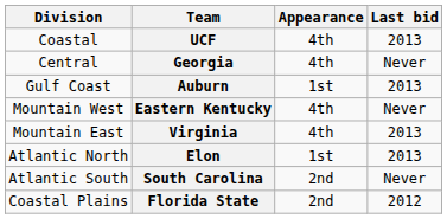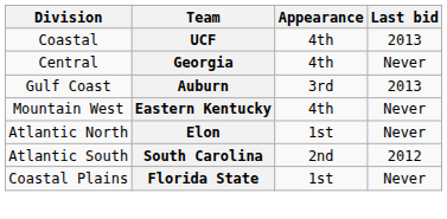Auburn | Appearance: 1st -> 3rd
- row: Mountain East | Virginia | 4th | 2013
Elon | Last bid: 2013 -> Never
South Carolina | Last bid: Never -> 2012
Florida State | Appearance: 2nd -> 1st
Florida State | Last bid: 2012 -> Never
